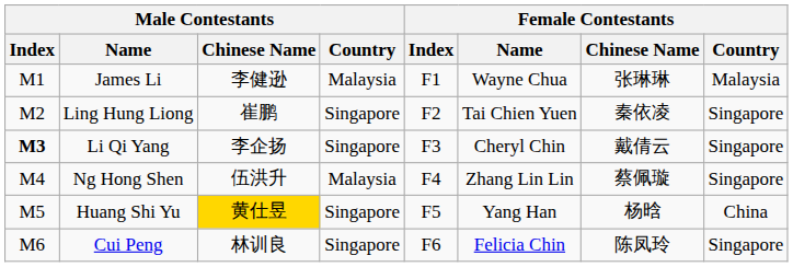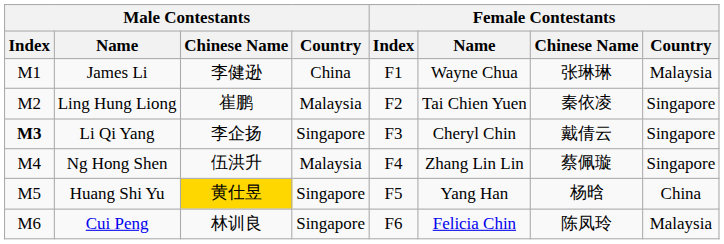James Li | Male Contestants / Country: Malaysia -> China
Ling Hung Liong | Male Contestants / Country: Singapore -> Malaysia
Cui Peng | Female Contestants / Country: Singapore -> Malaysia
